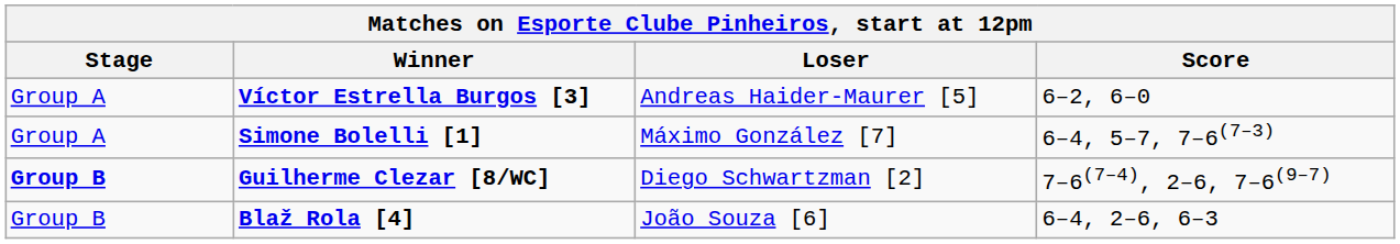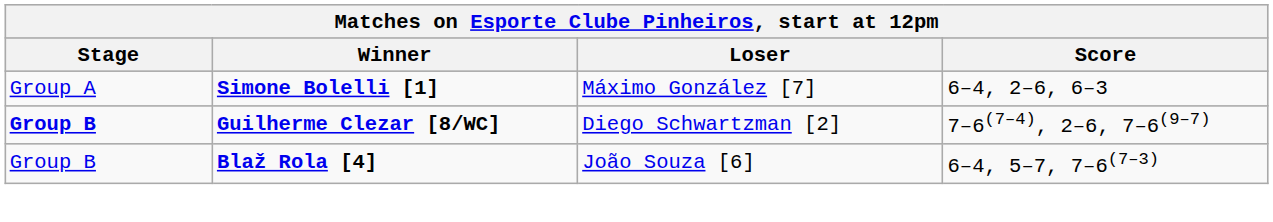- row: Group A | Víctor Estrella Burgos [3] | Andreas Haider-Maurer [5] | 6–2, 6–0
Simone Bolelli [1] | Score: 6–4, 5–7, 7–6(7–3) -> 6–4, 2–6, 6–3
Blaž Rola [4] | Score: 6–4, 2–6, 6–3 -> 6–4, 5–7, 7–6(7–3)
